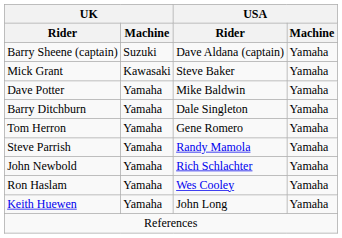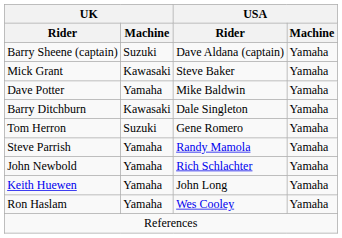Barry Ditchburn | UK / Machine: Yamaha -> Kawasaki
Tom Herron | UK / Machine: Yamaha -> Suzuki
rows swapped: Ron Haslam <-> Keith Huewen
